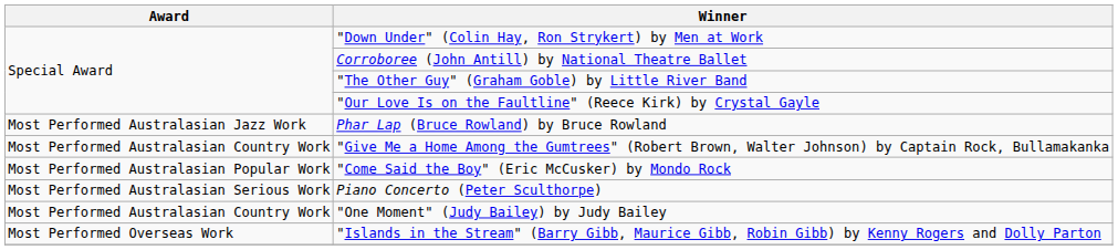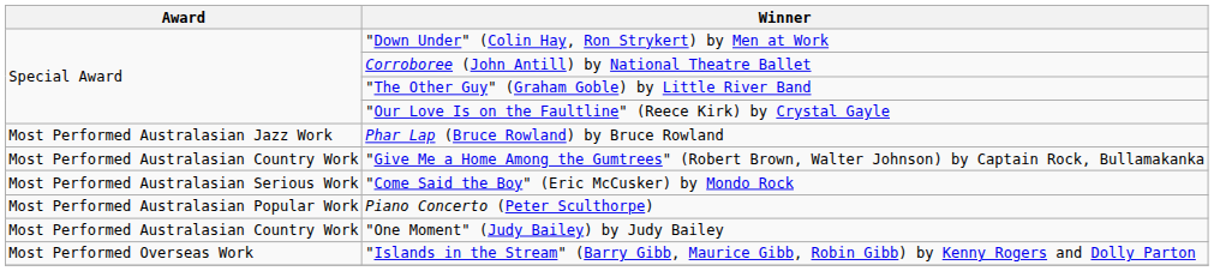"Come Said the Boy" (Eric McCusker) by Mondo Rock | Award: Most Performed Australasian Popular Work -> Most Performed Australasian Serious Work
Piano Concerto (Peter Sculthorpe) | Award: Most Performed Australasian Serious Work -> Most Performed Australasian Popular Work
